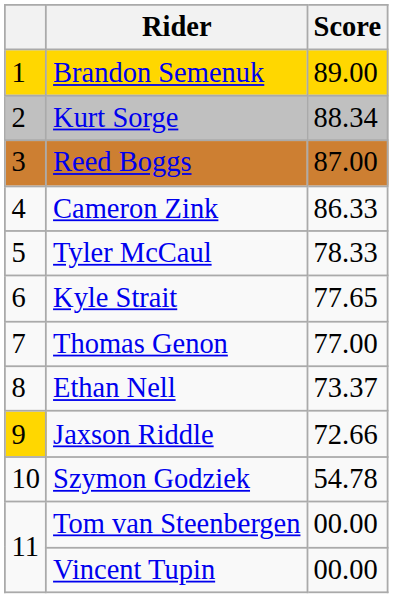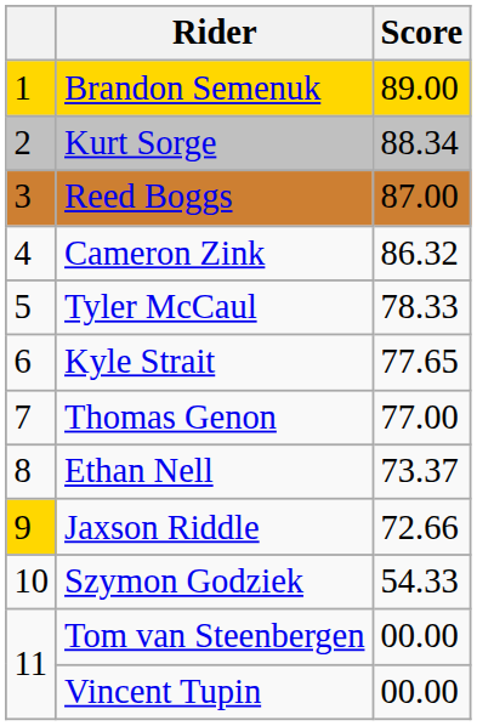Cameron Zink | Score: 86.33 -> 86.32
Szymon Godziek | Score: 54.78 -> 54.33
